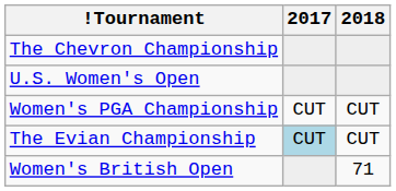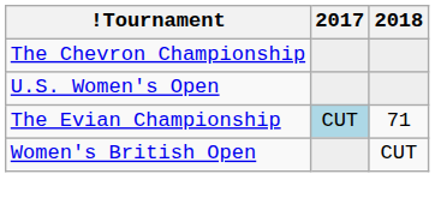- row: Women's PGA Championship | CUT | CUT
The Evian Championship | 2018: CUT -> 71
Women's British Open | 2018: 71 -> CUT
